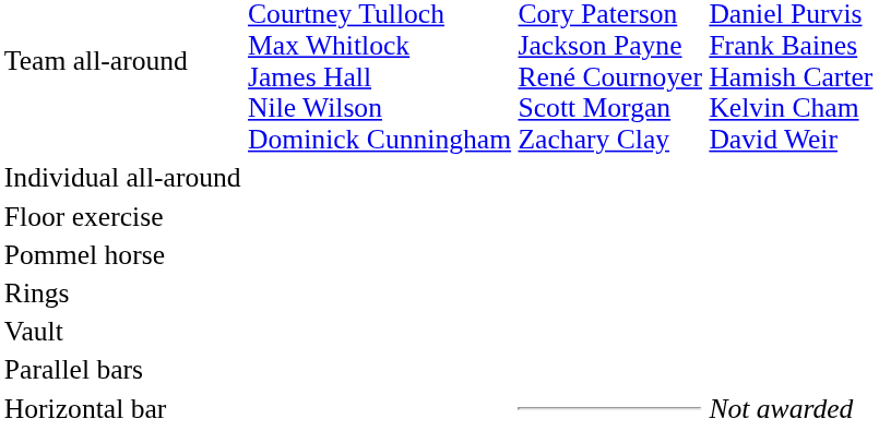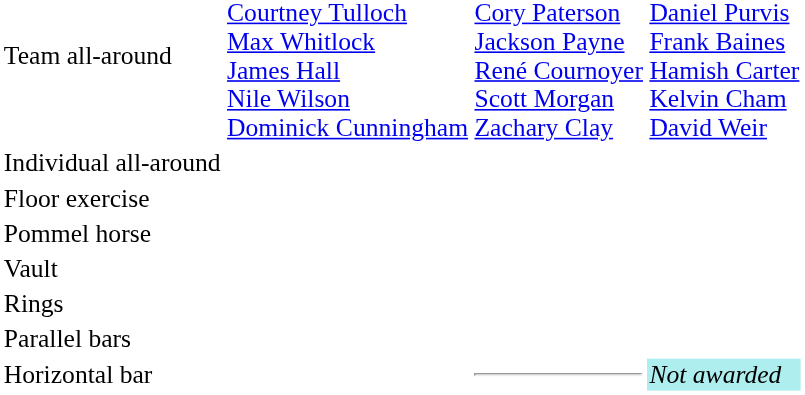rows swapped: Rings <-> Vault
Horizontal bar | column 4: no background -> paleturquoise background
